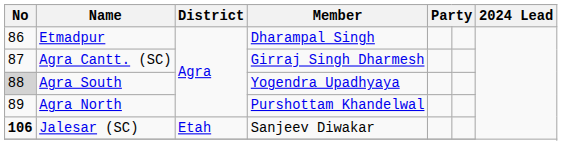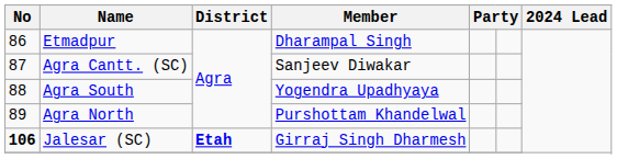Agra Cantt. (SC) | Member: Girraj Singh Dharmesh -> Sanjeev Diwakar
Agra South | No: lightgrey background -> no background
Jalesar (SC) | District: normal -> bold
Jalesar (SC) | Member: Sanjeev Diwakar -> Girraj Singh Dharmesh
